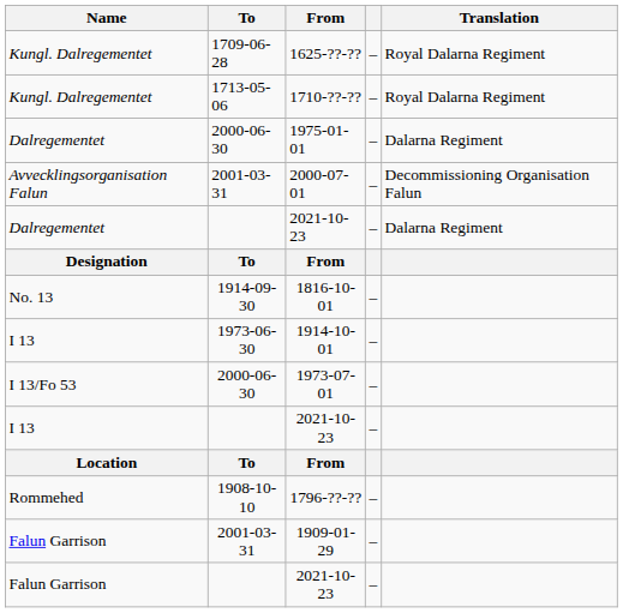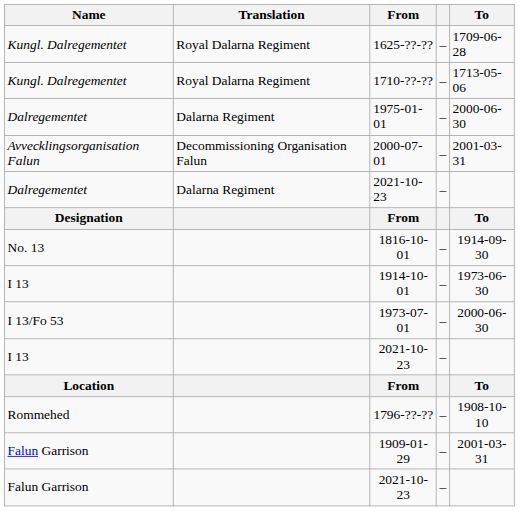columns swapped: Translation <-> To
